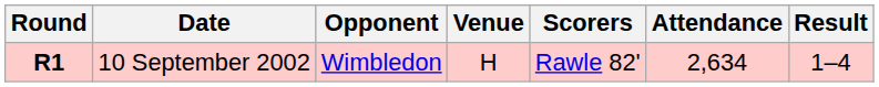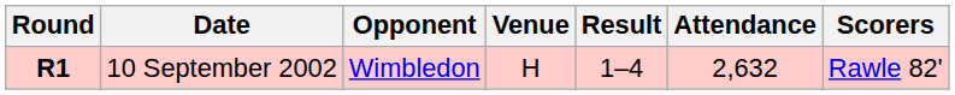columns swapped: Result <-> Scorers
10 September 2002 | Attendance: 2,634 -> 2,632
